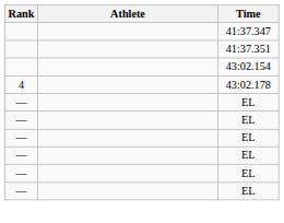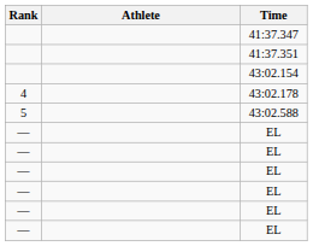+ row: 5 | 43:02.588
